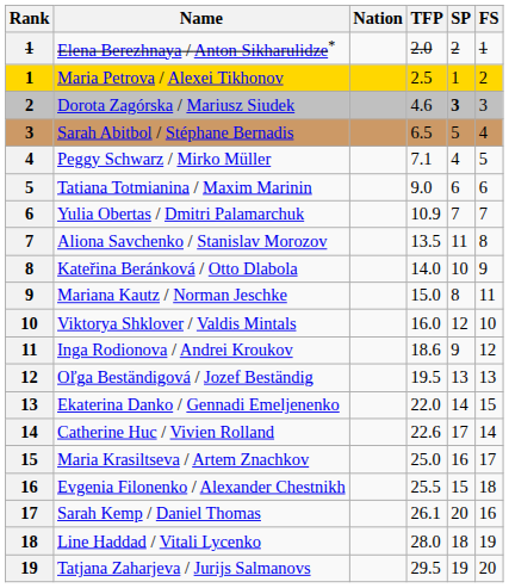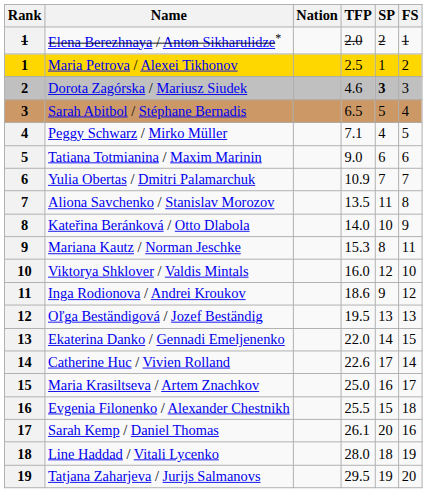Mariana Kautz / Norman Jeschke | TFP: 15.0 -> 15.3
